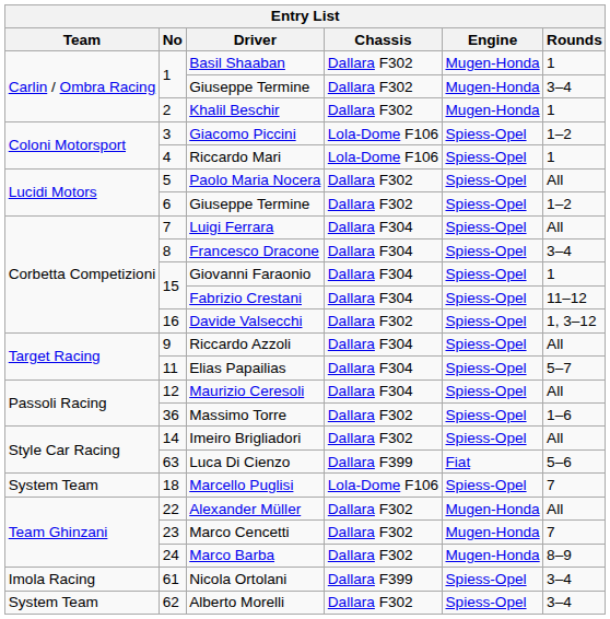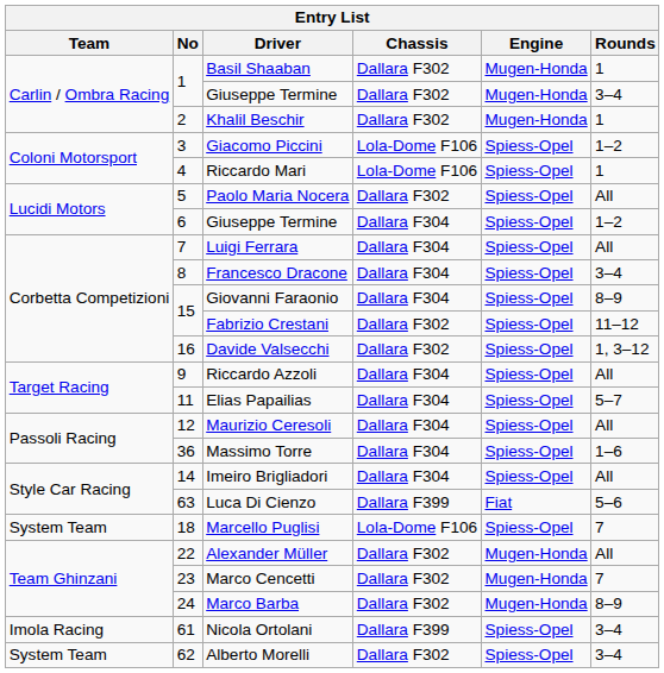6 / Giuseppe Termine | Chassis: Dallara F302 -> Dallara F304
Giovanni Faraonio | Rounds: 1 -> 8–9
Fabrizio Crestani | Chassis: Dallara F304 -> Dallara F302
Massimo Torre | Chassis: Dallara F302 -> Dallara F304
Imeiro Brigliadori | Chassis: Dallara F302 -> Dallara F304
